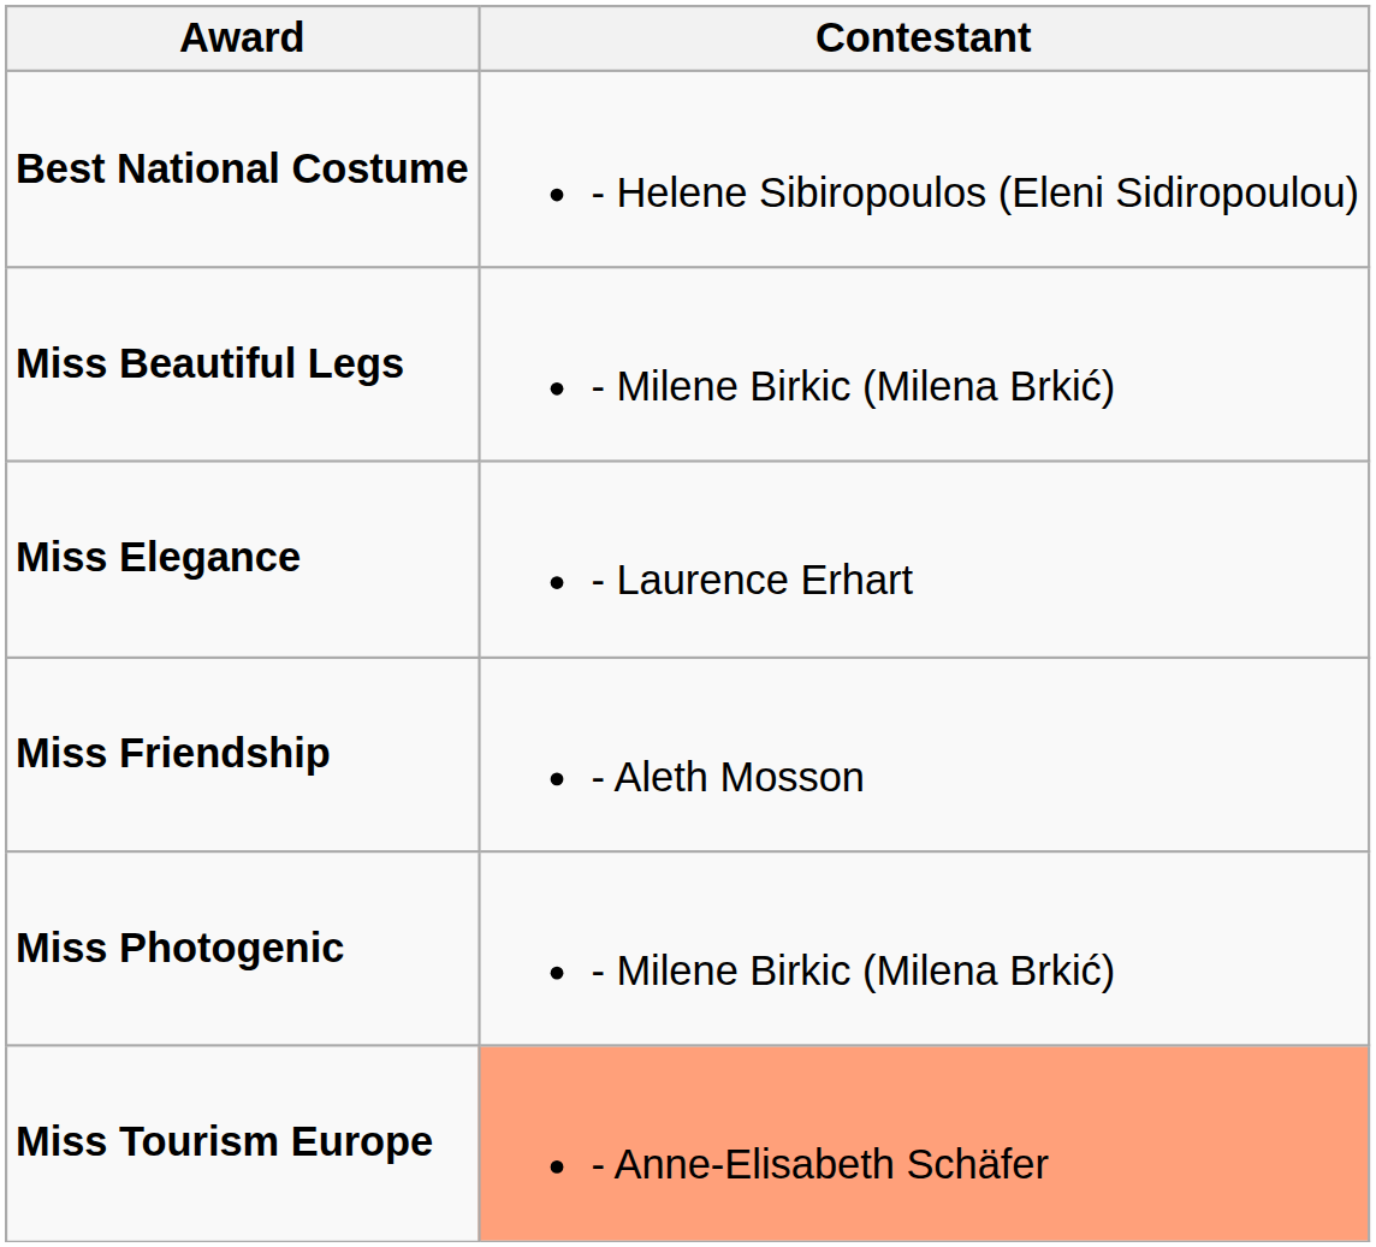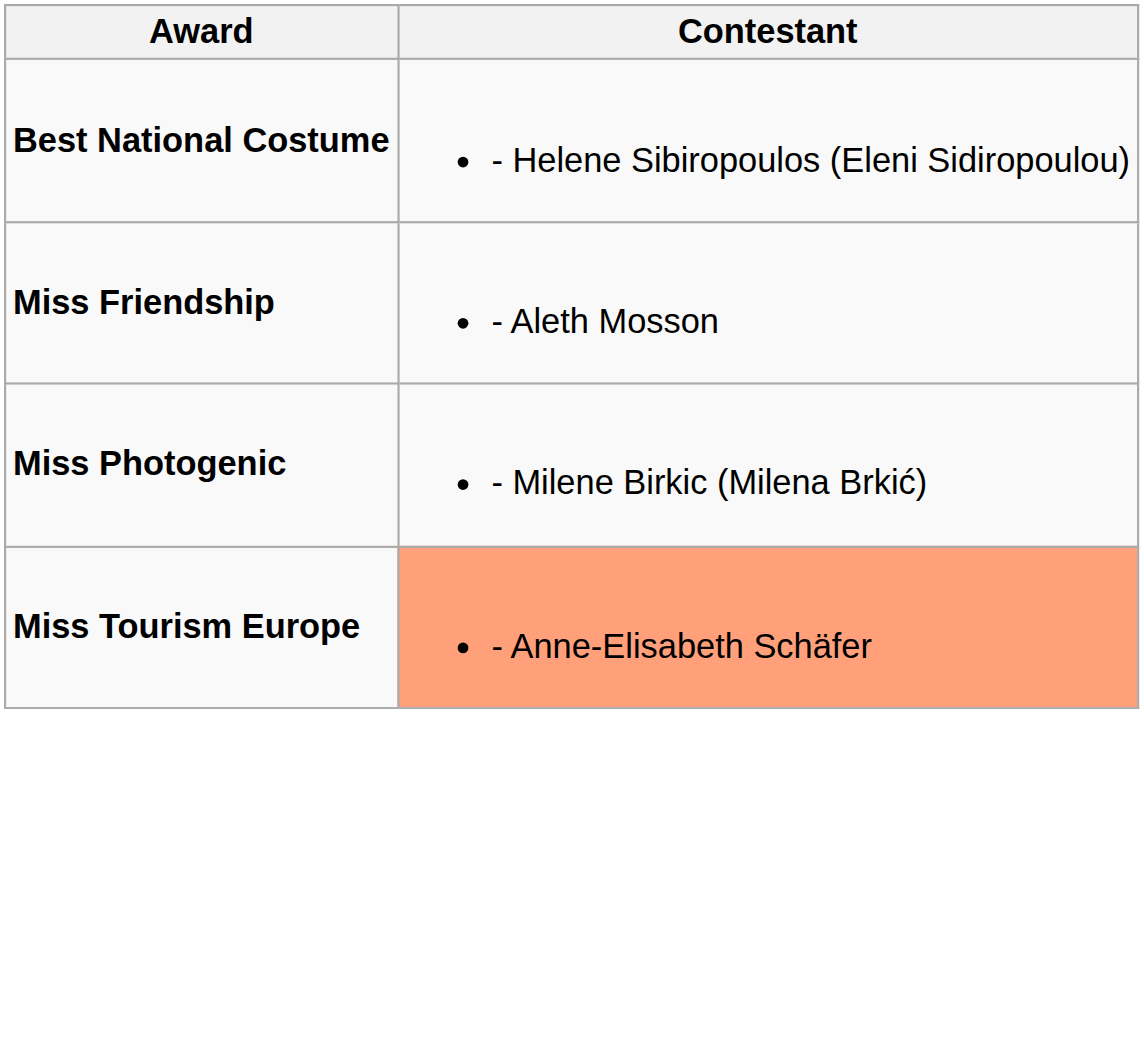- row: Miss Beautiful Legs | - Milene Birkic (Milena Brkić)
- row: Miss Elegance | - Laurence Erhart
